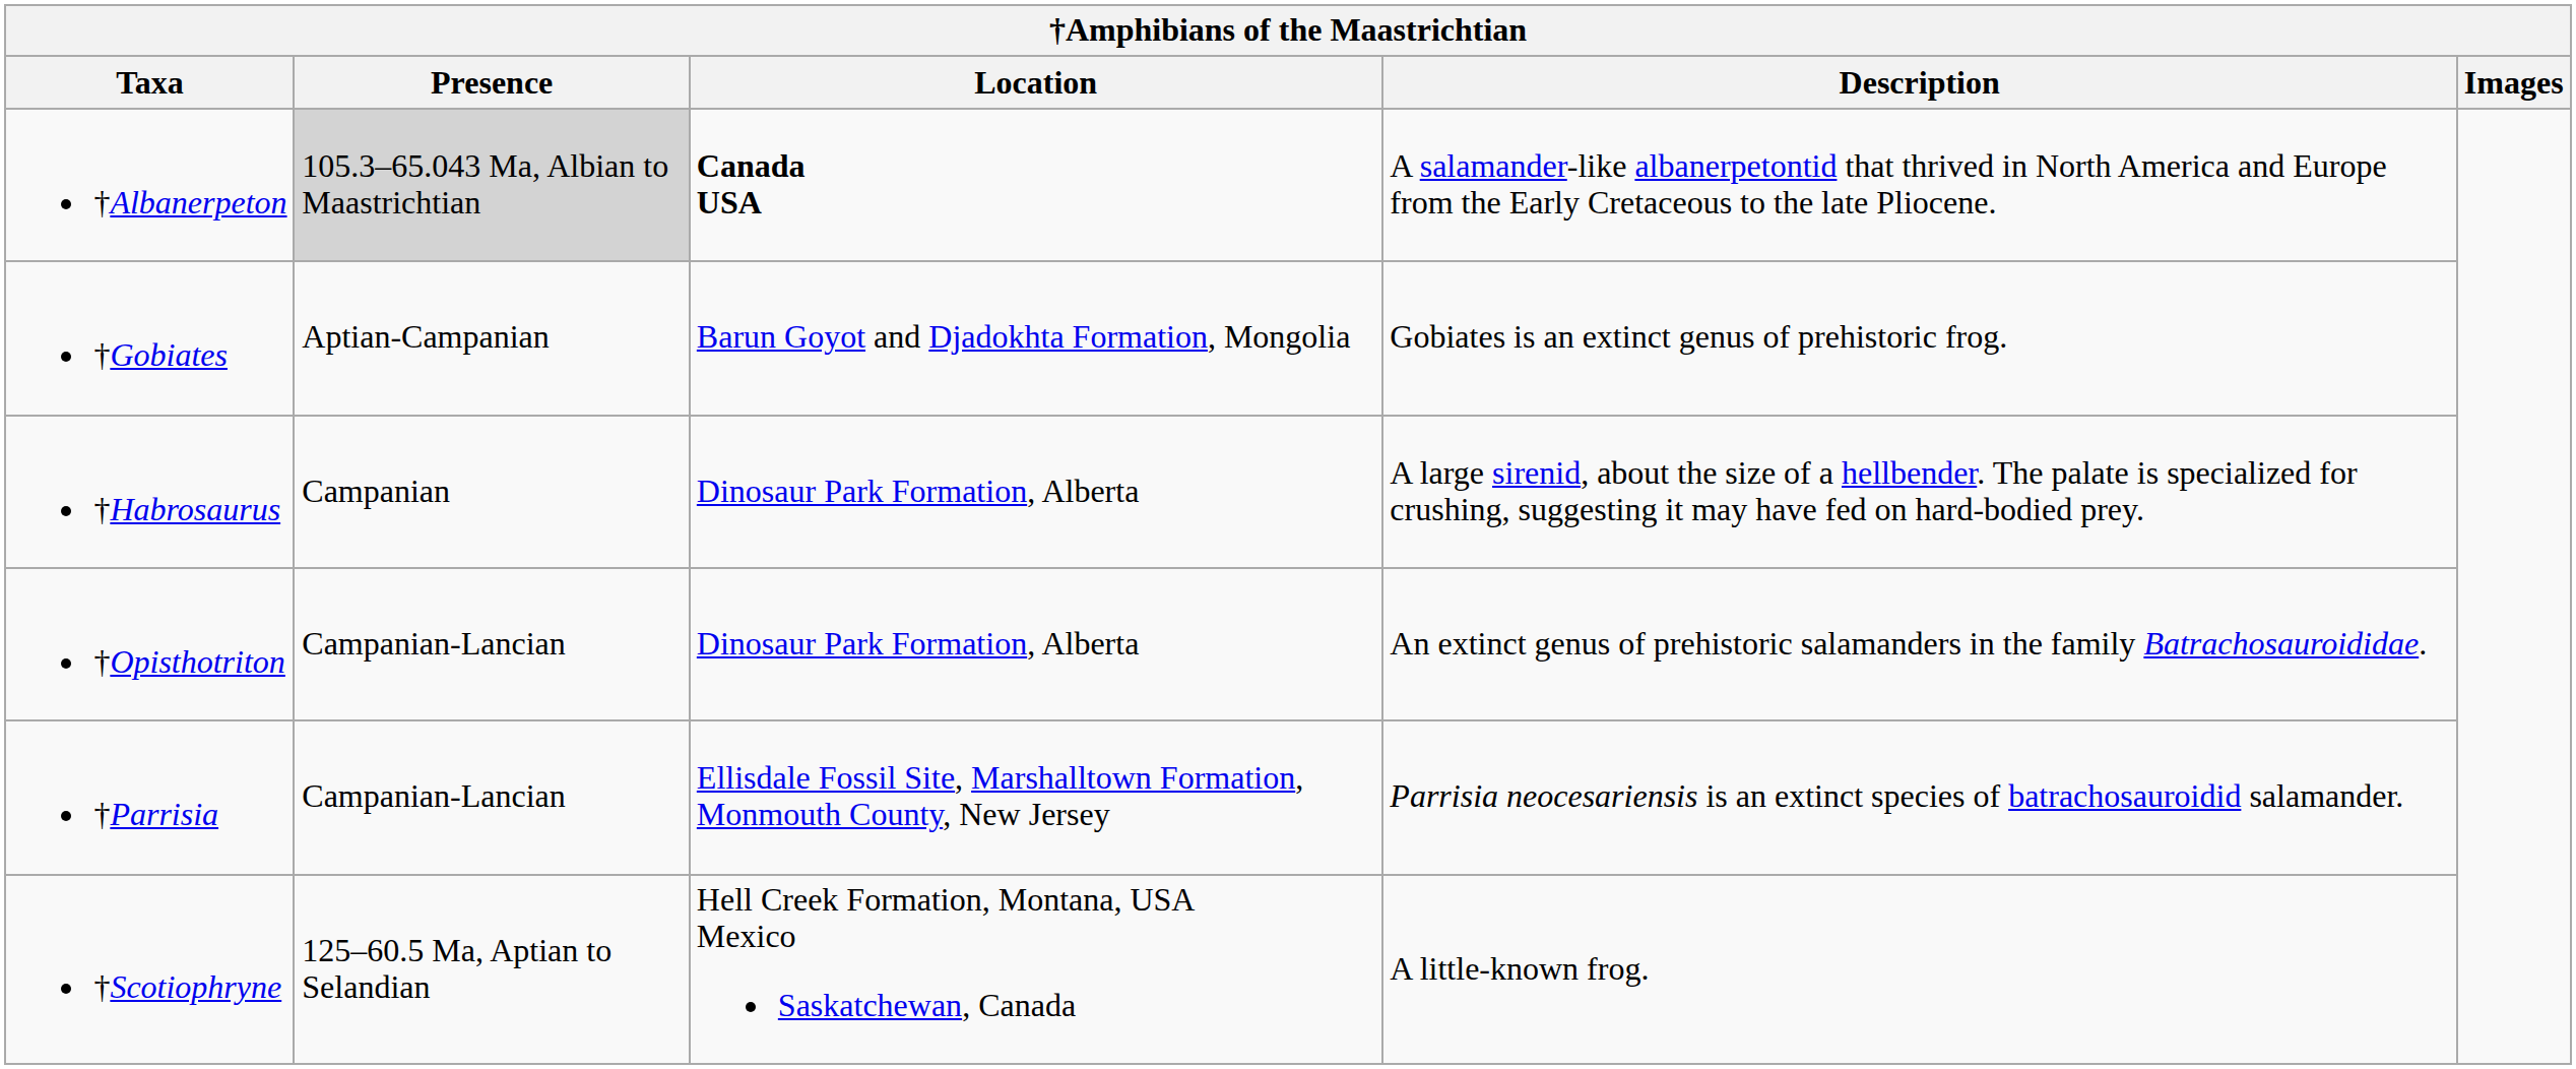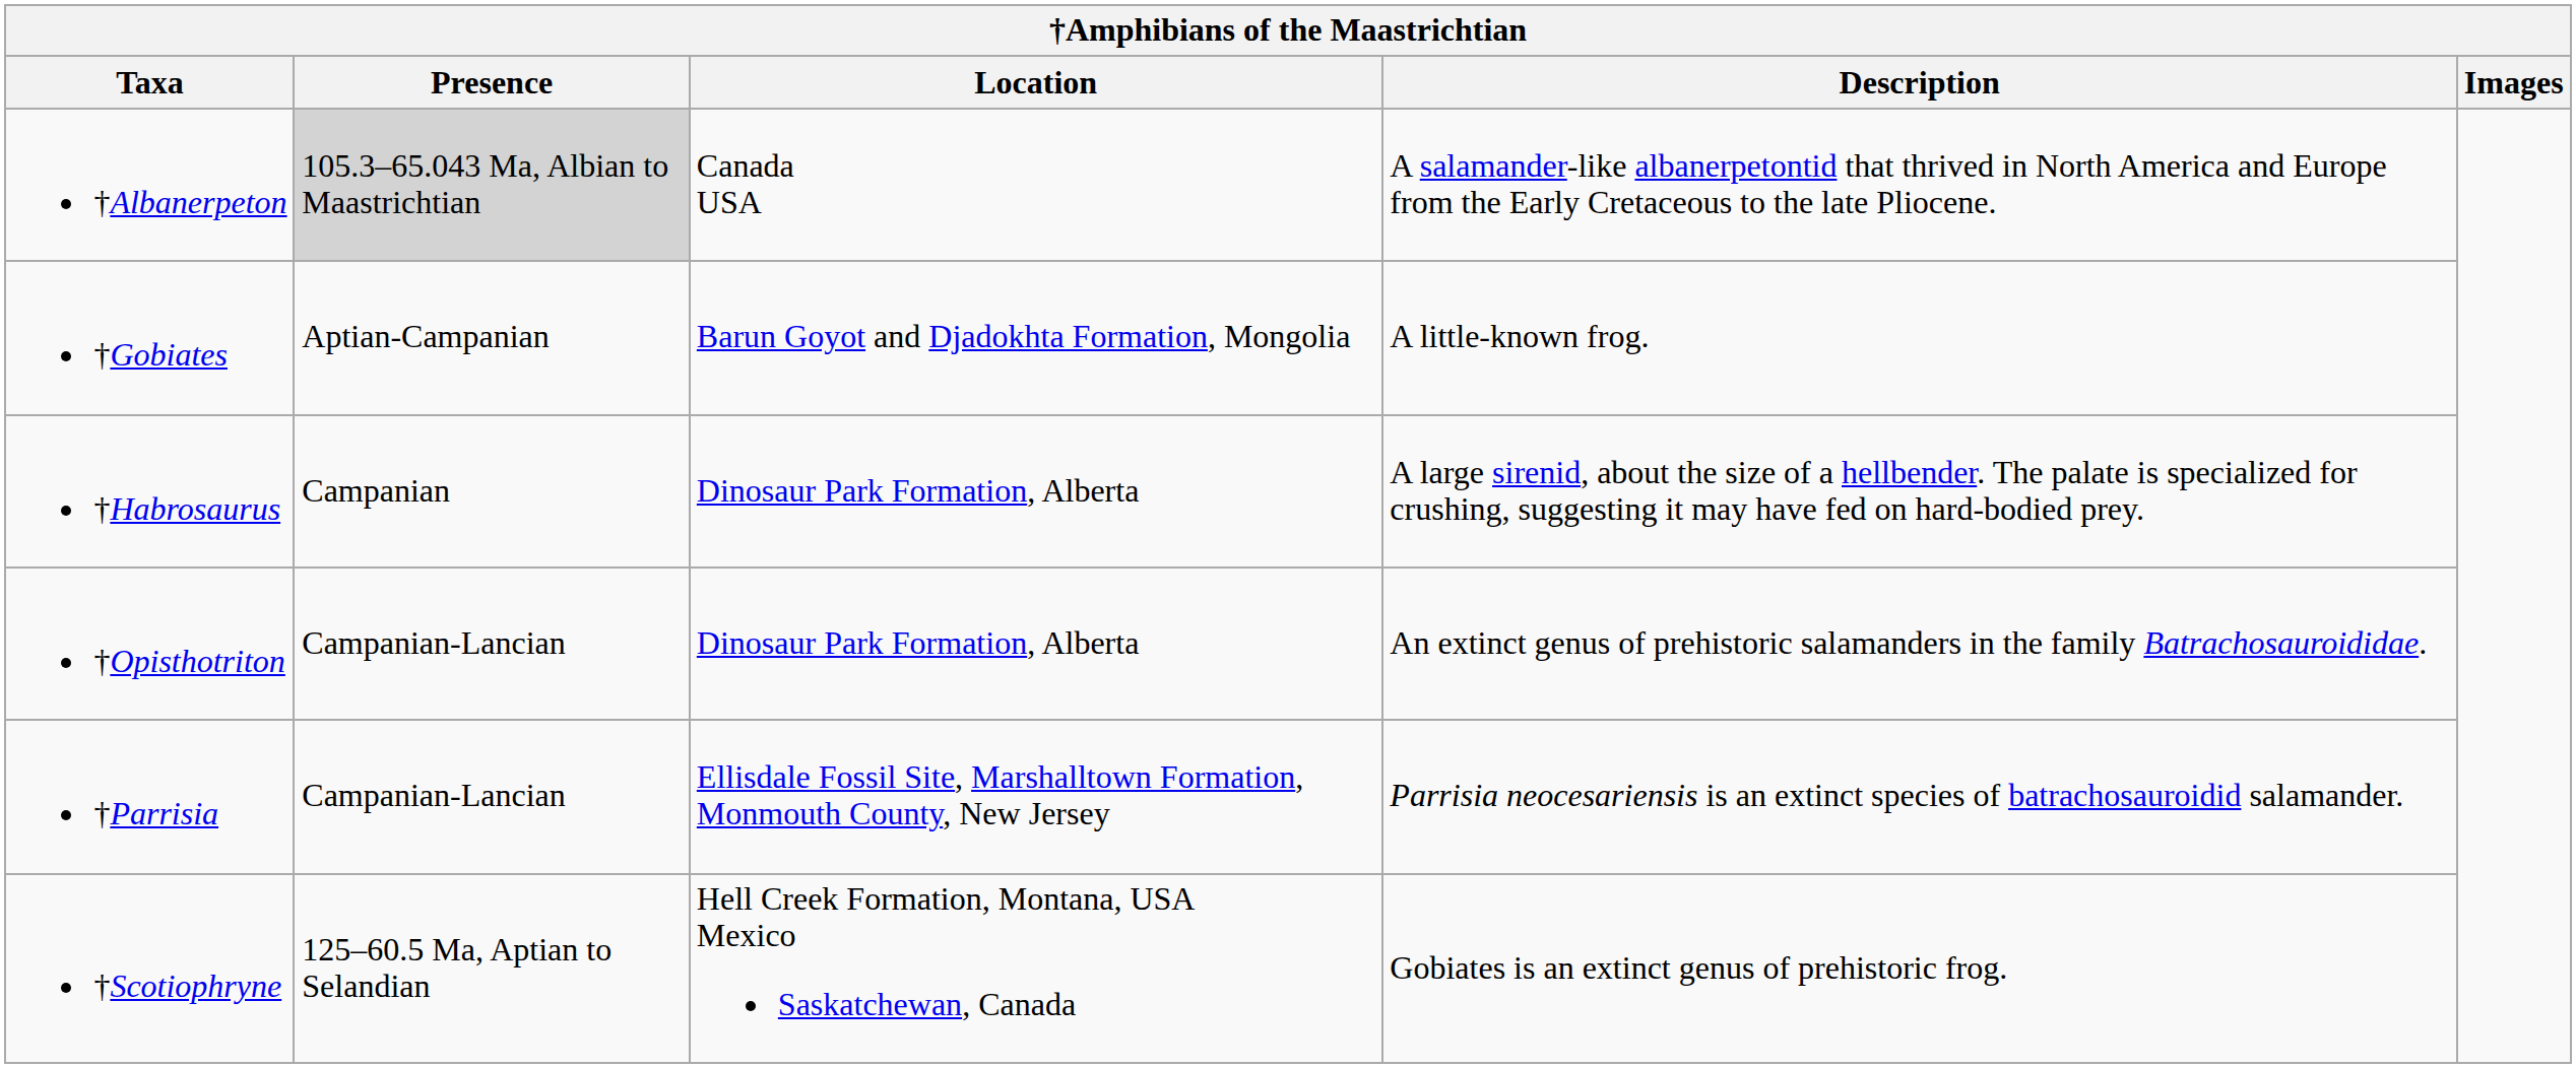†Albanerpeton | Location: bold -> normal
†Gobiates | Description: Gobiates is an extinct genus of prehistoric frog. -> A little-known frog.
†Scotiophryne | Description: A little-known frog. -> Gobiates is an extinct genus of prehistoric frog.
